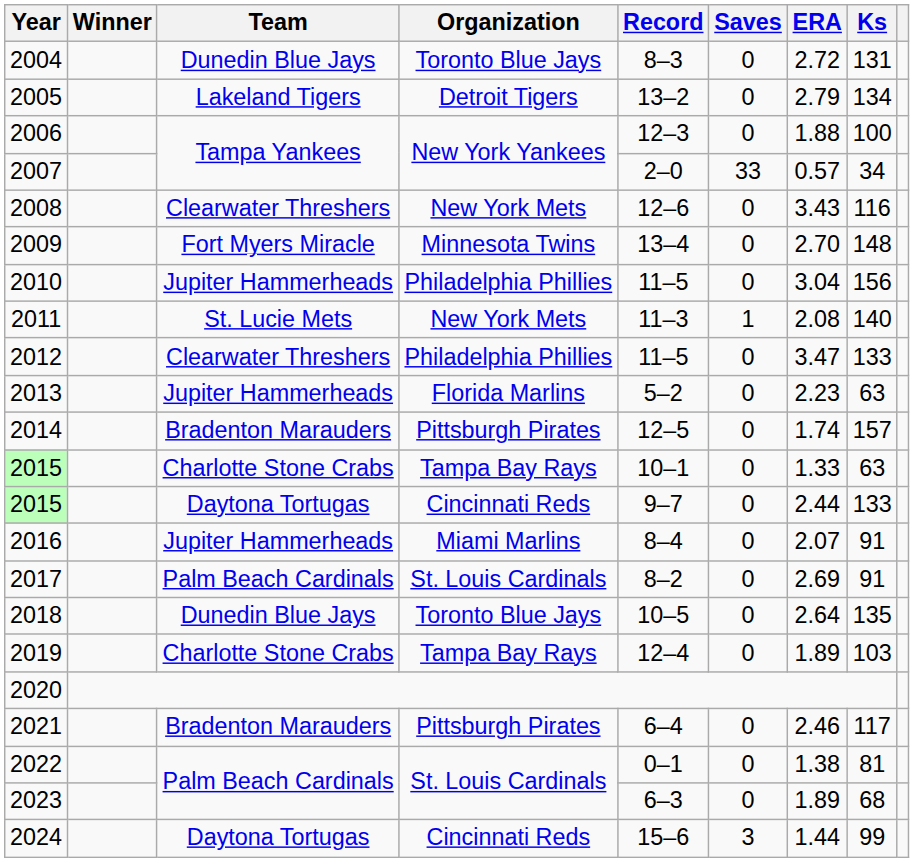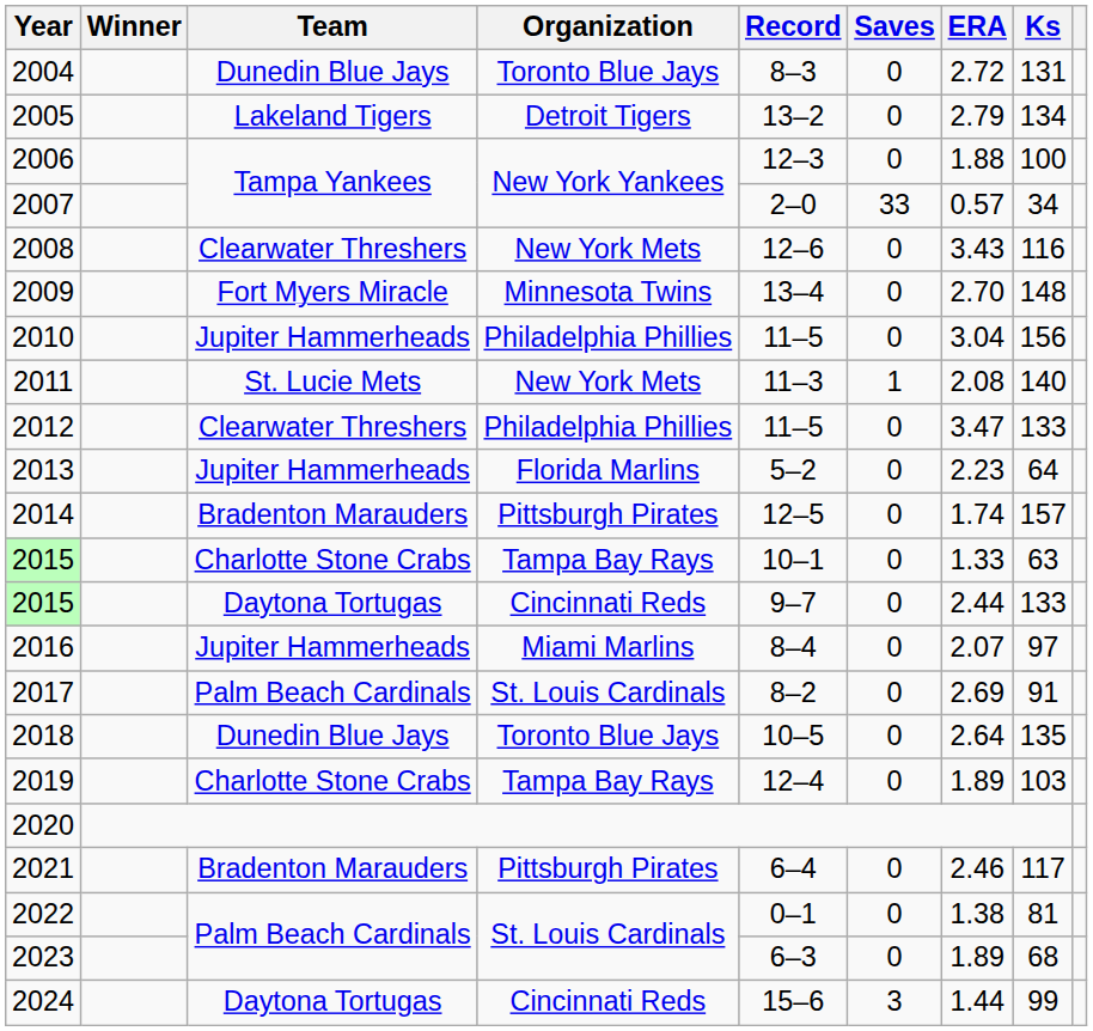2013 | Ks: 63 -> 64
2016 | Ks: 91 -> 97
